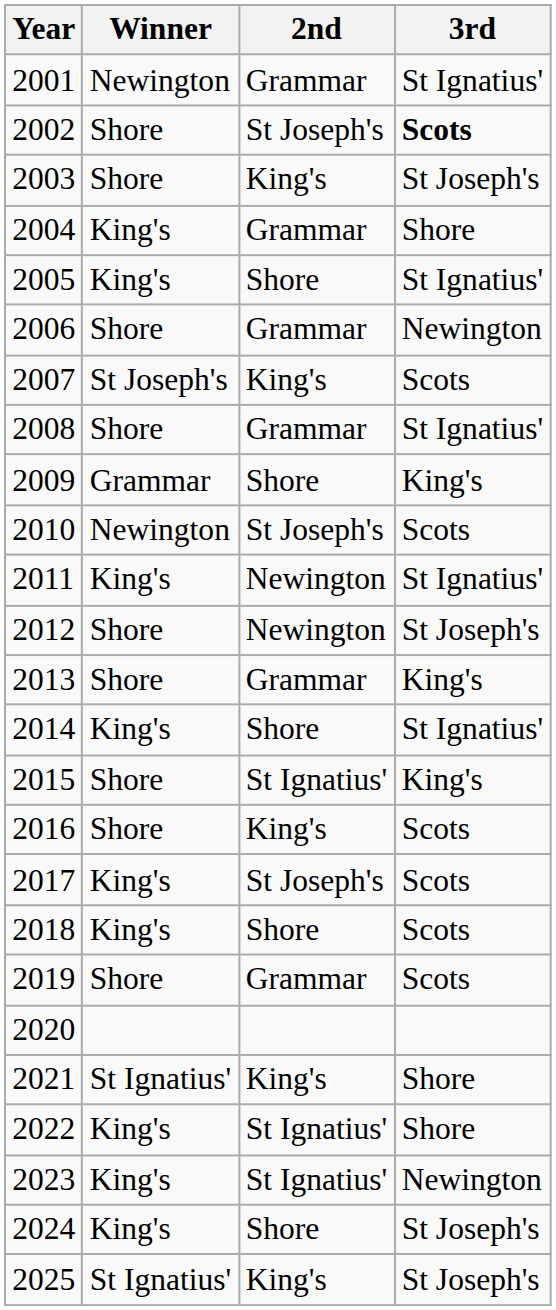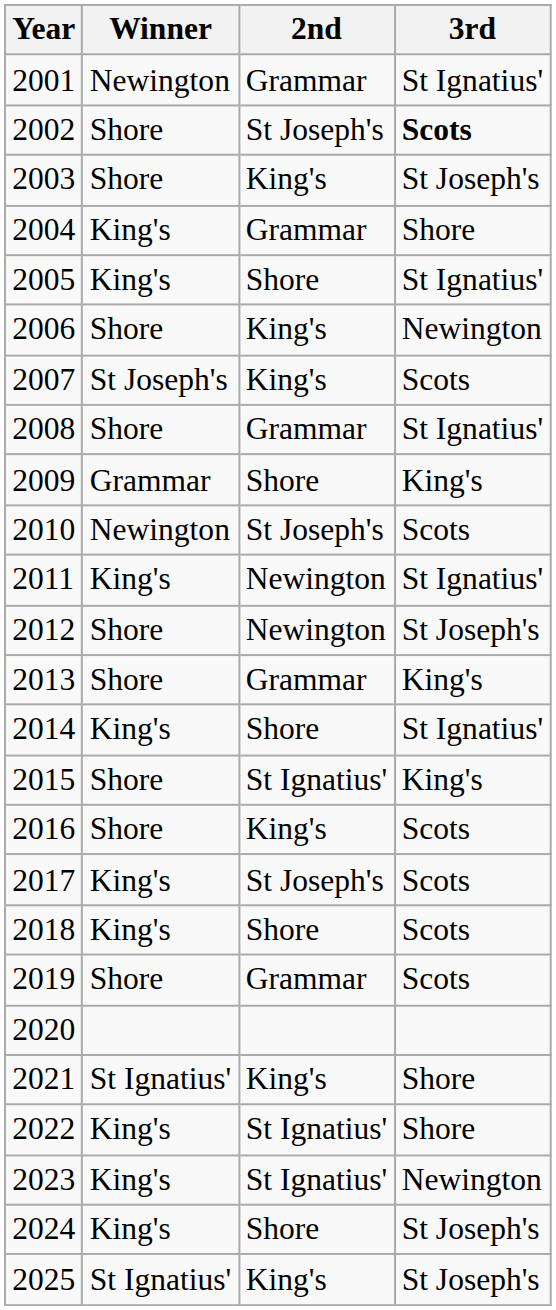2006 | 2nd: Grammar -> King's
